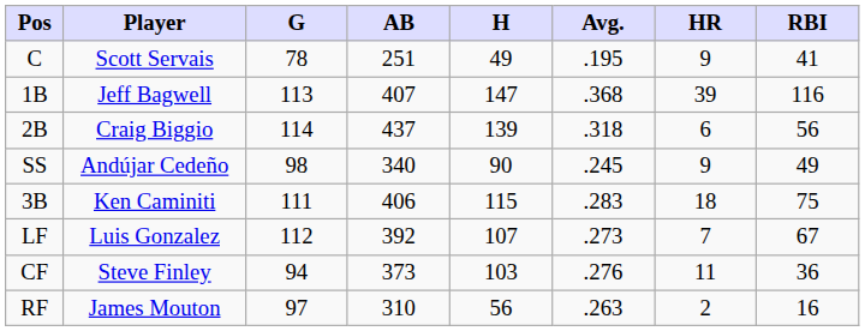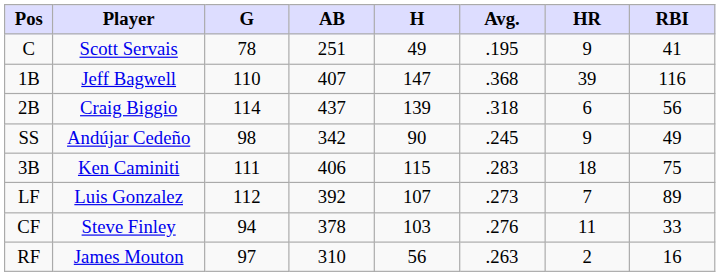1B | G: 113 -> 110
SS | AB: 340 -> 342
LF | RBI: 67 -> 89
CF | AB: 373 -> 378
CF | RBI: 36 -> 33
